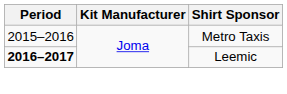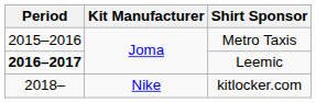+ row: 2018– | Nike | kitlocker.com
